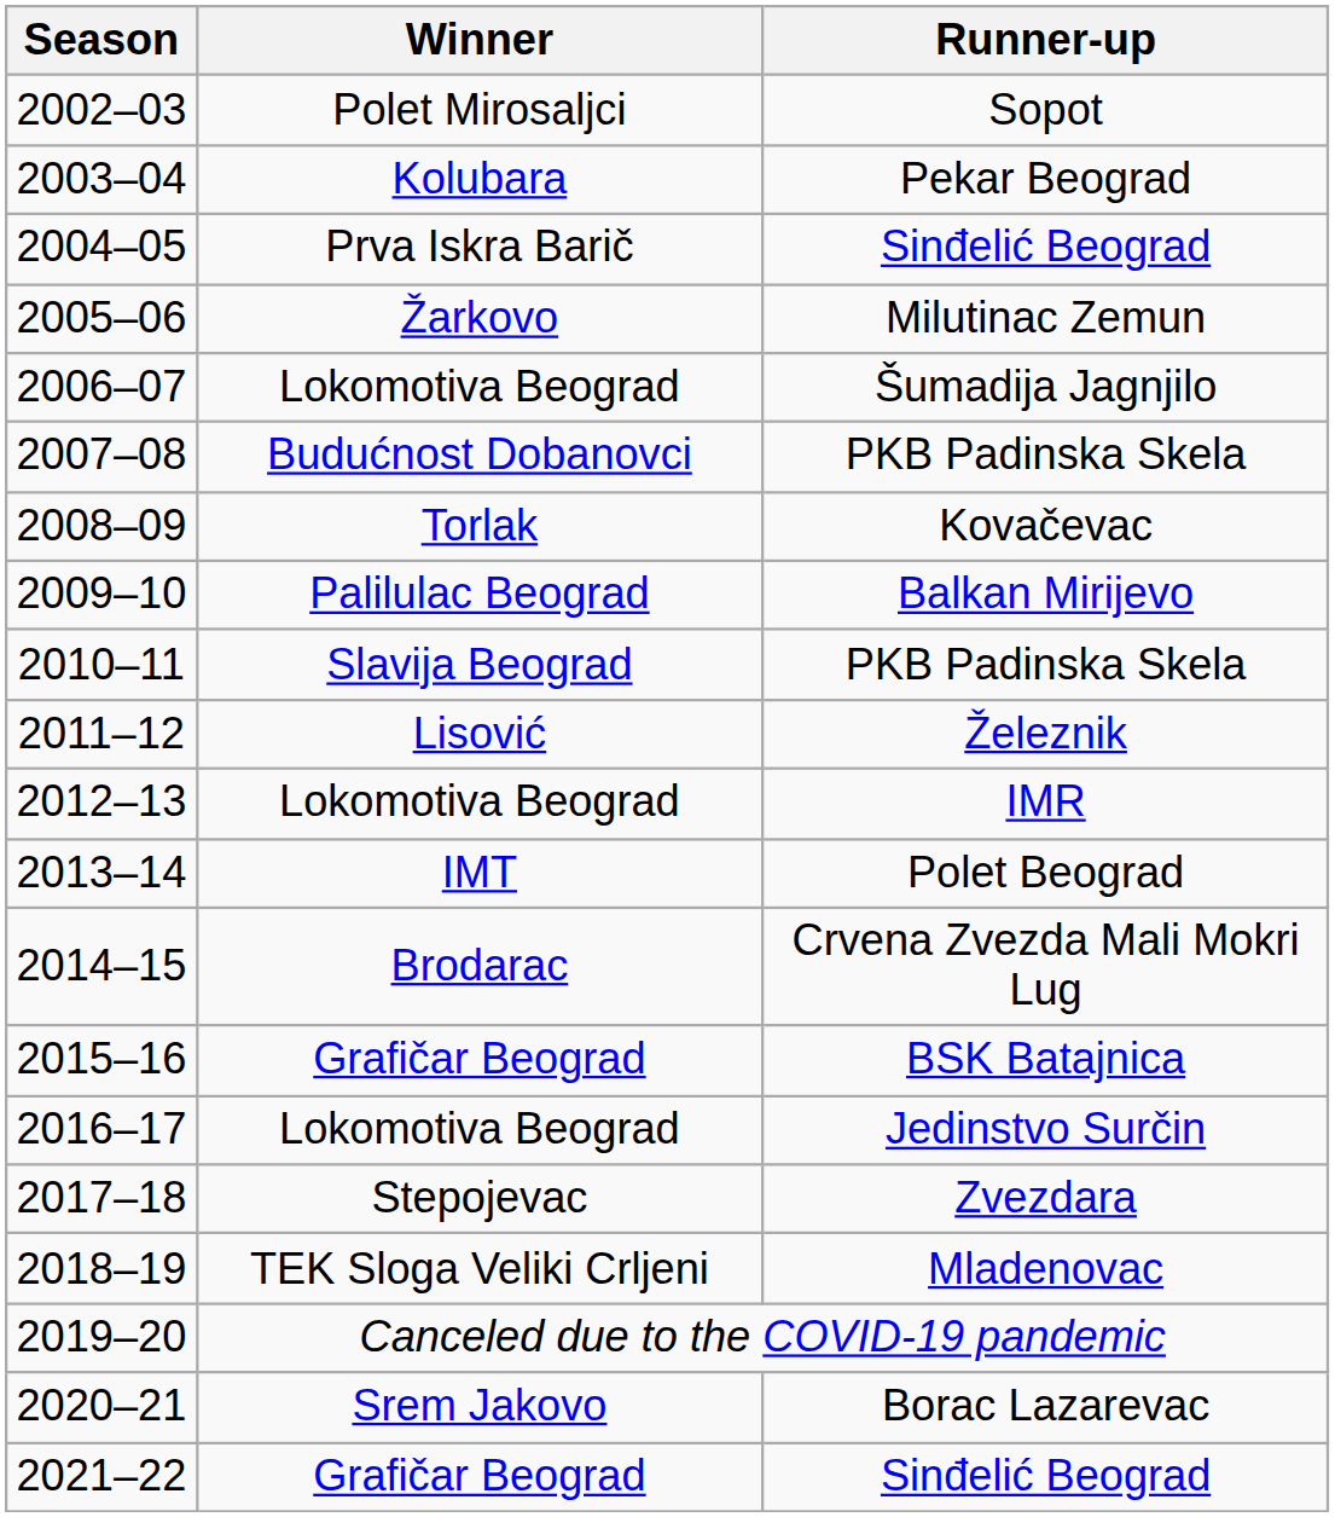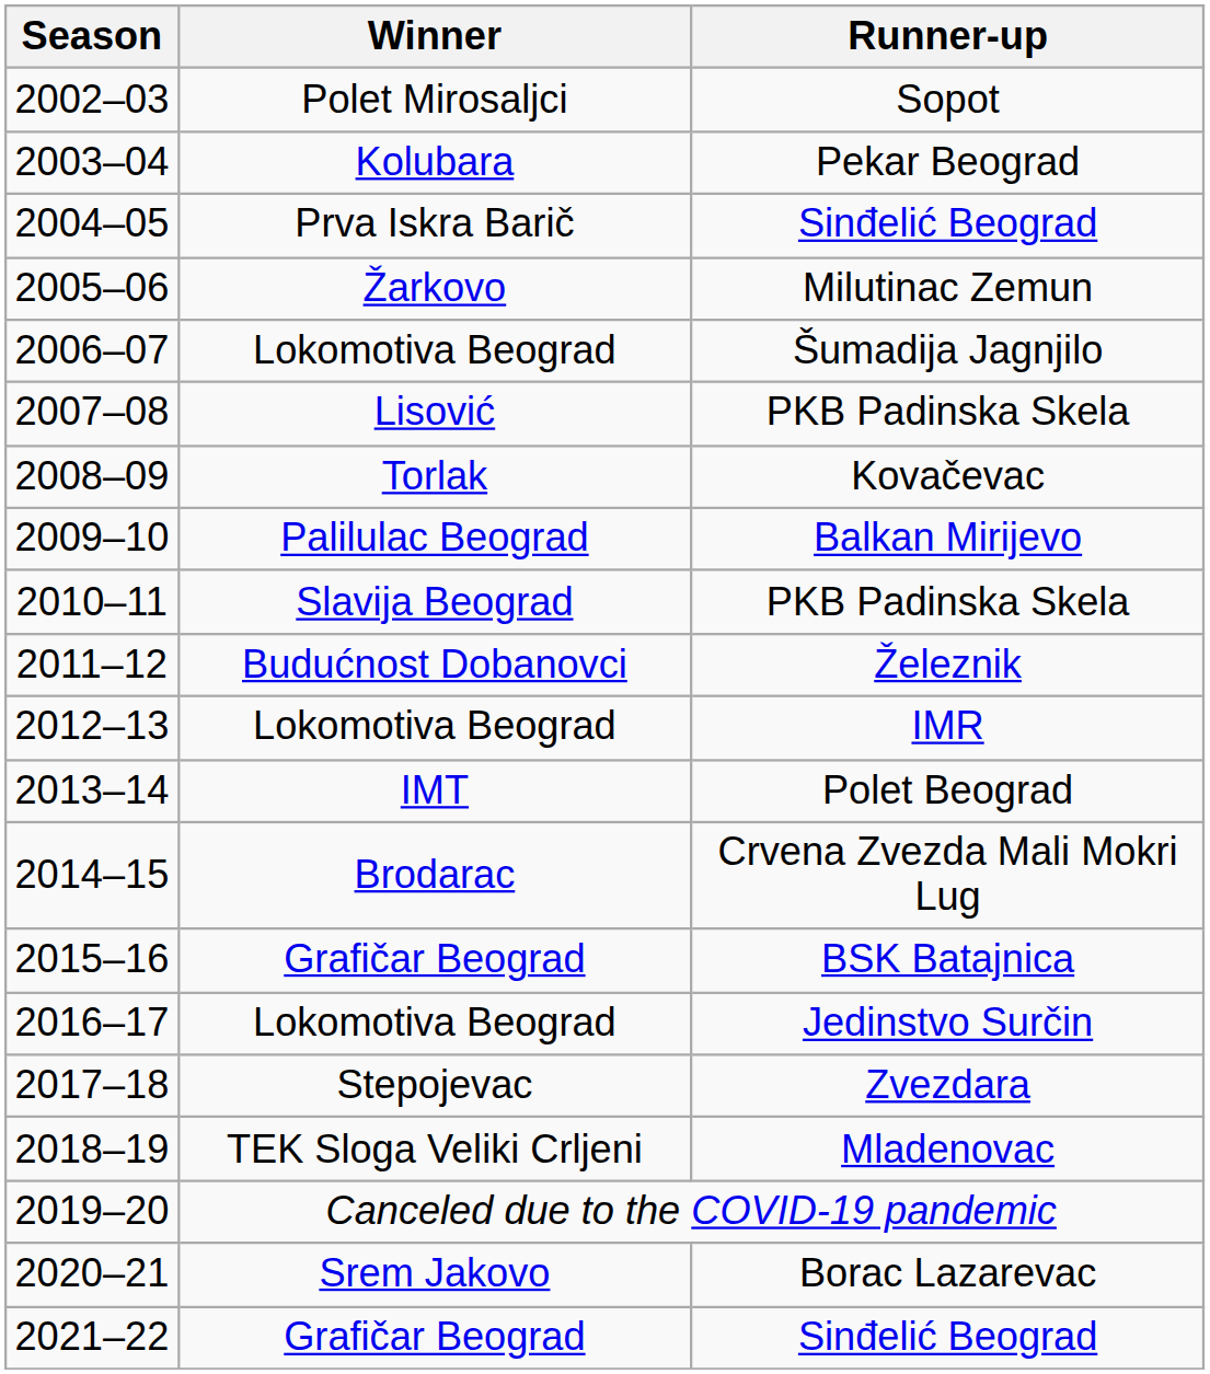2007–08 / PKB Padinska Skela | Winner: Budućnost Dobanovci -> Lisović
Železnik | Winner: Lisović -> Budućnost Dobanovci
